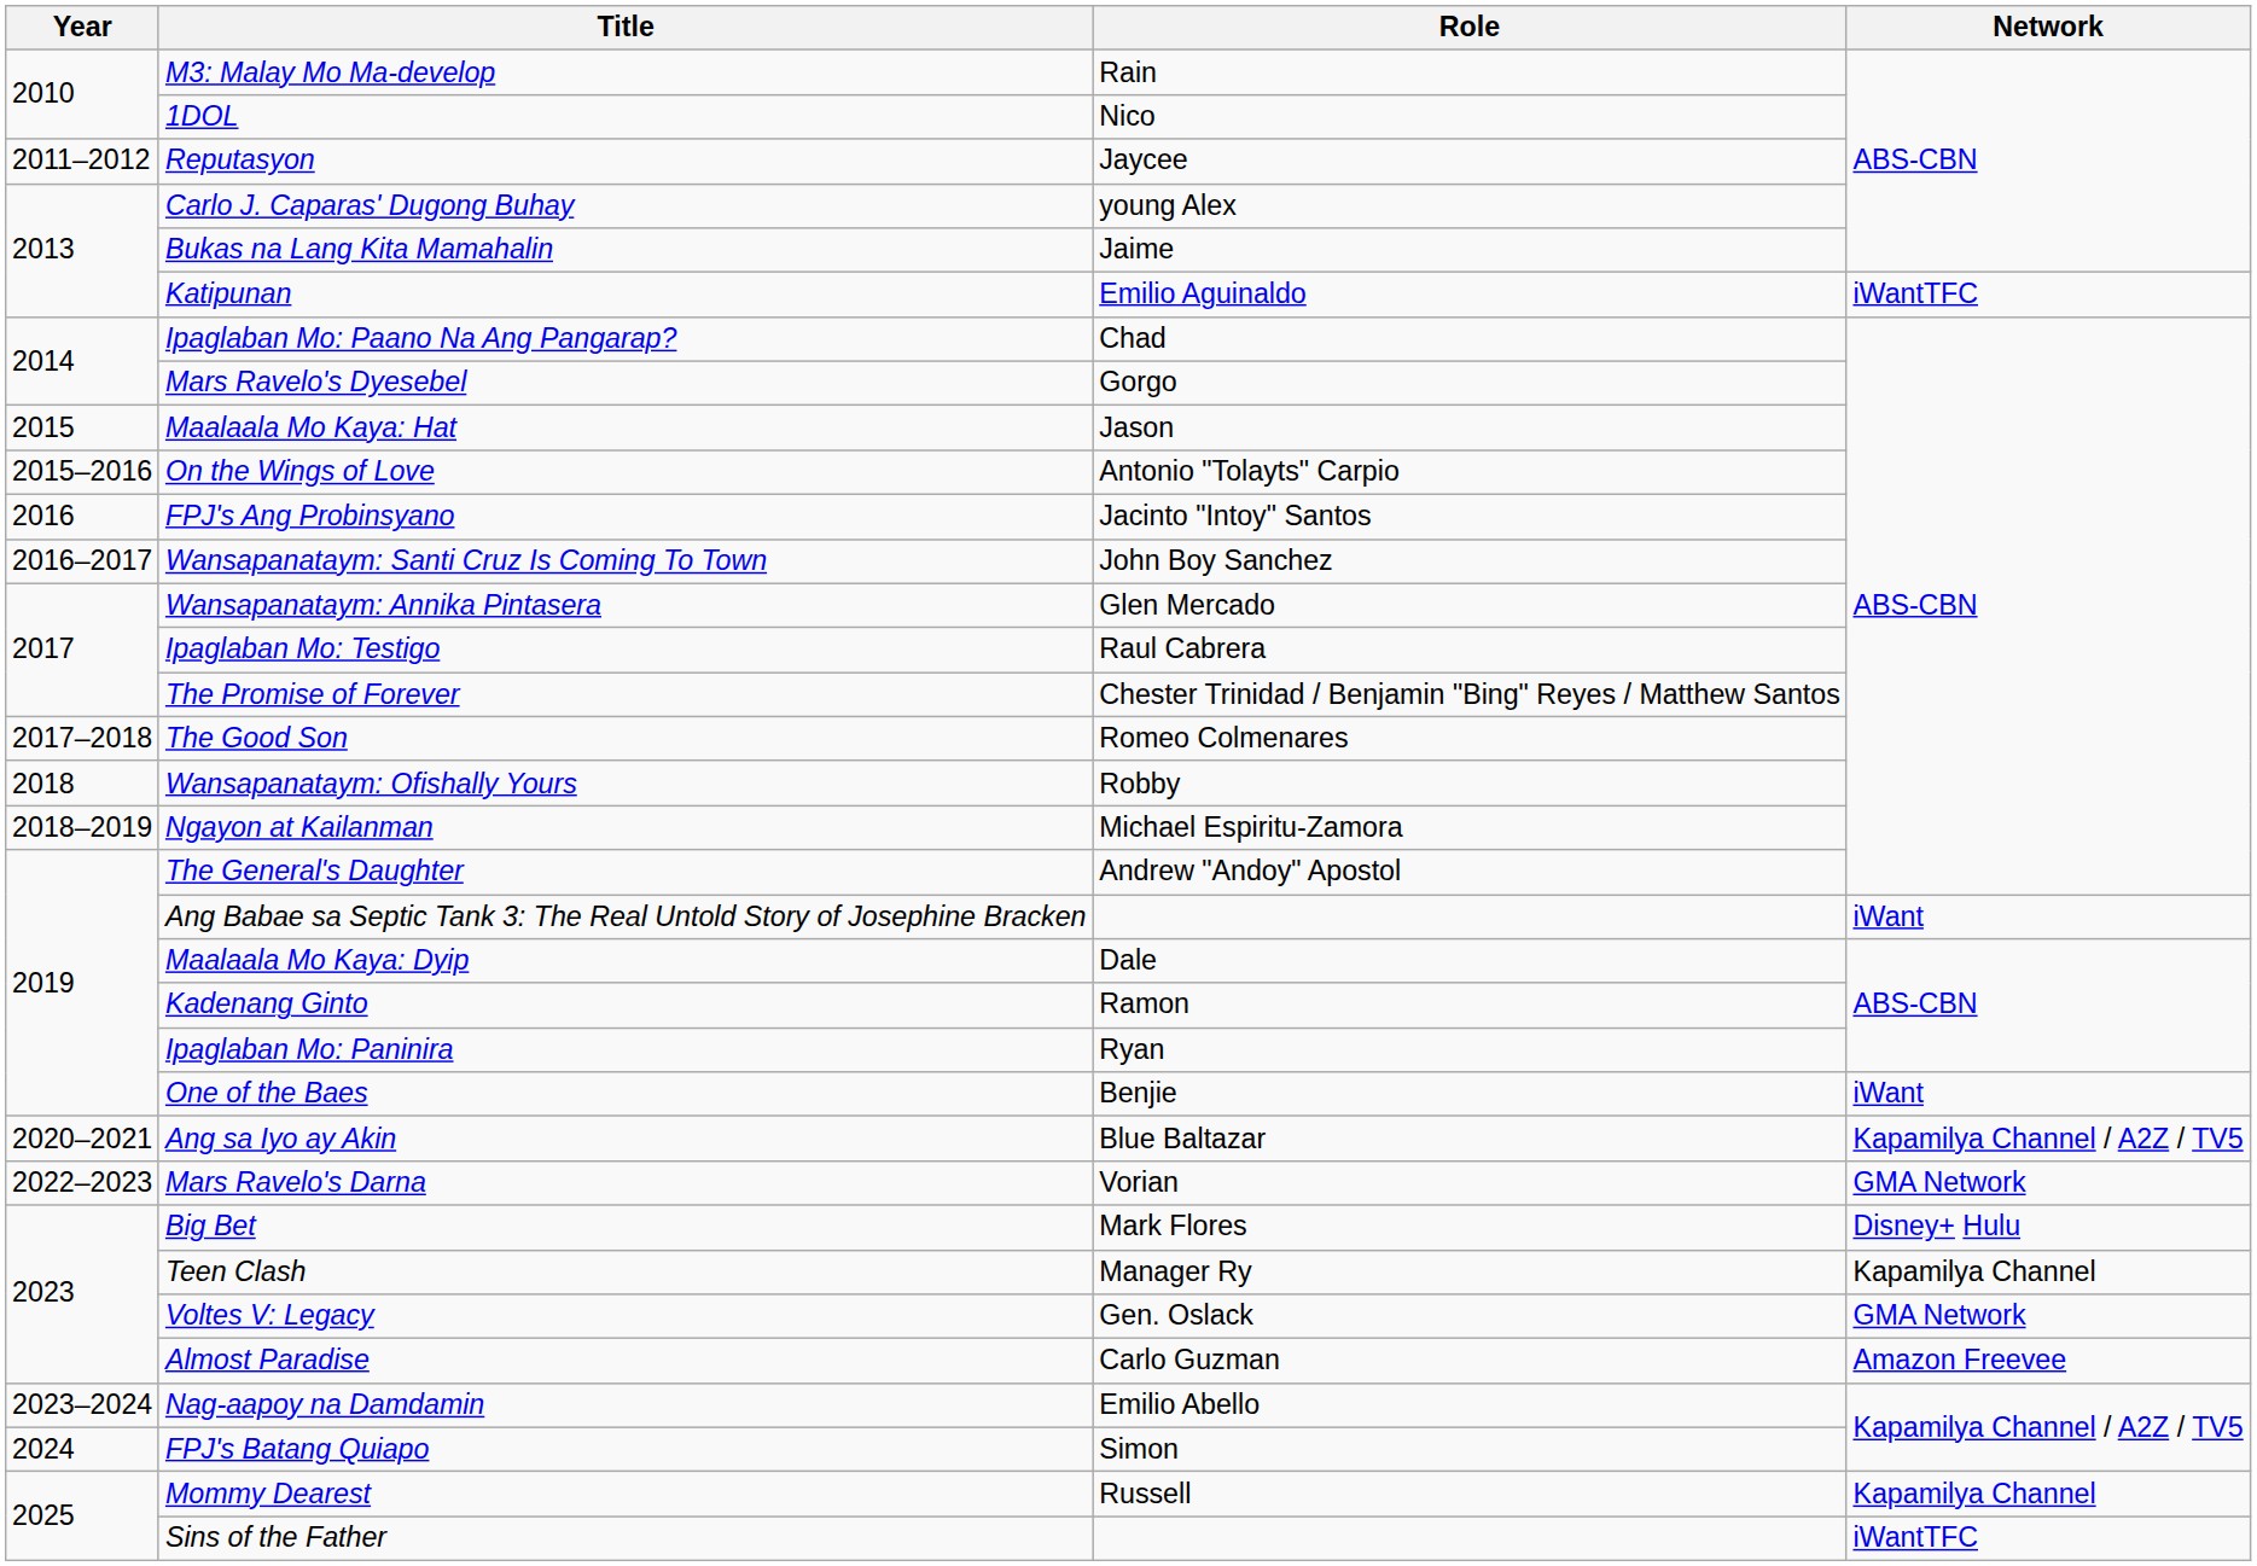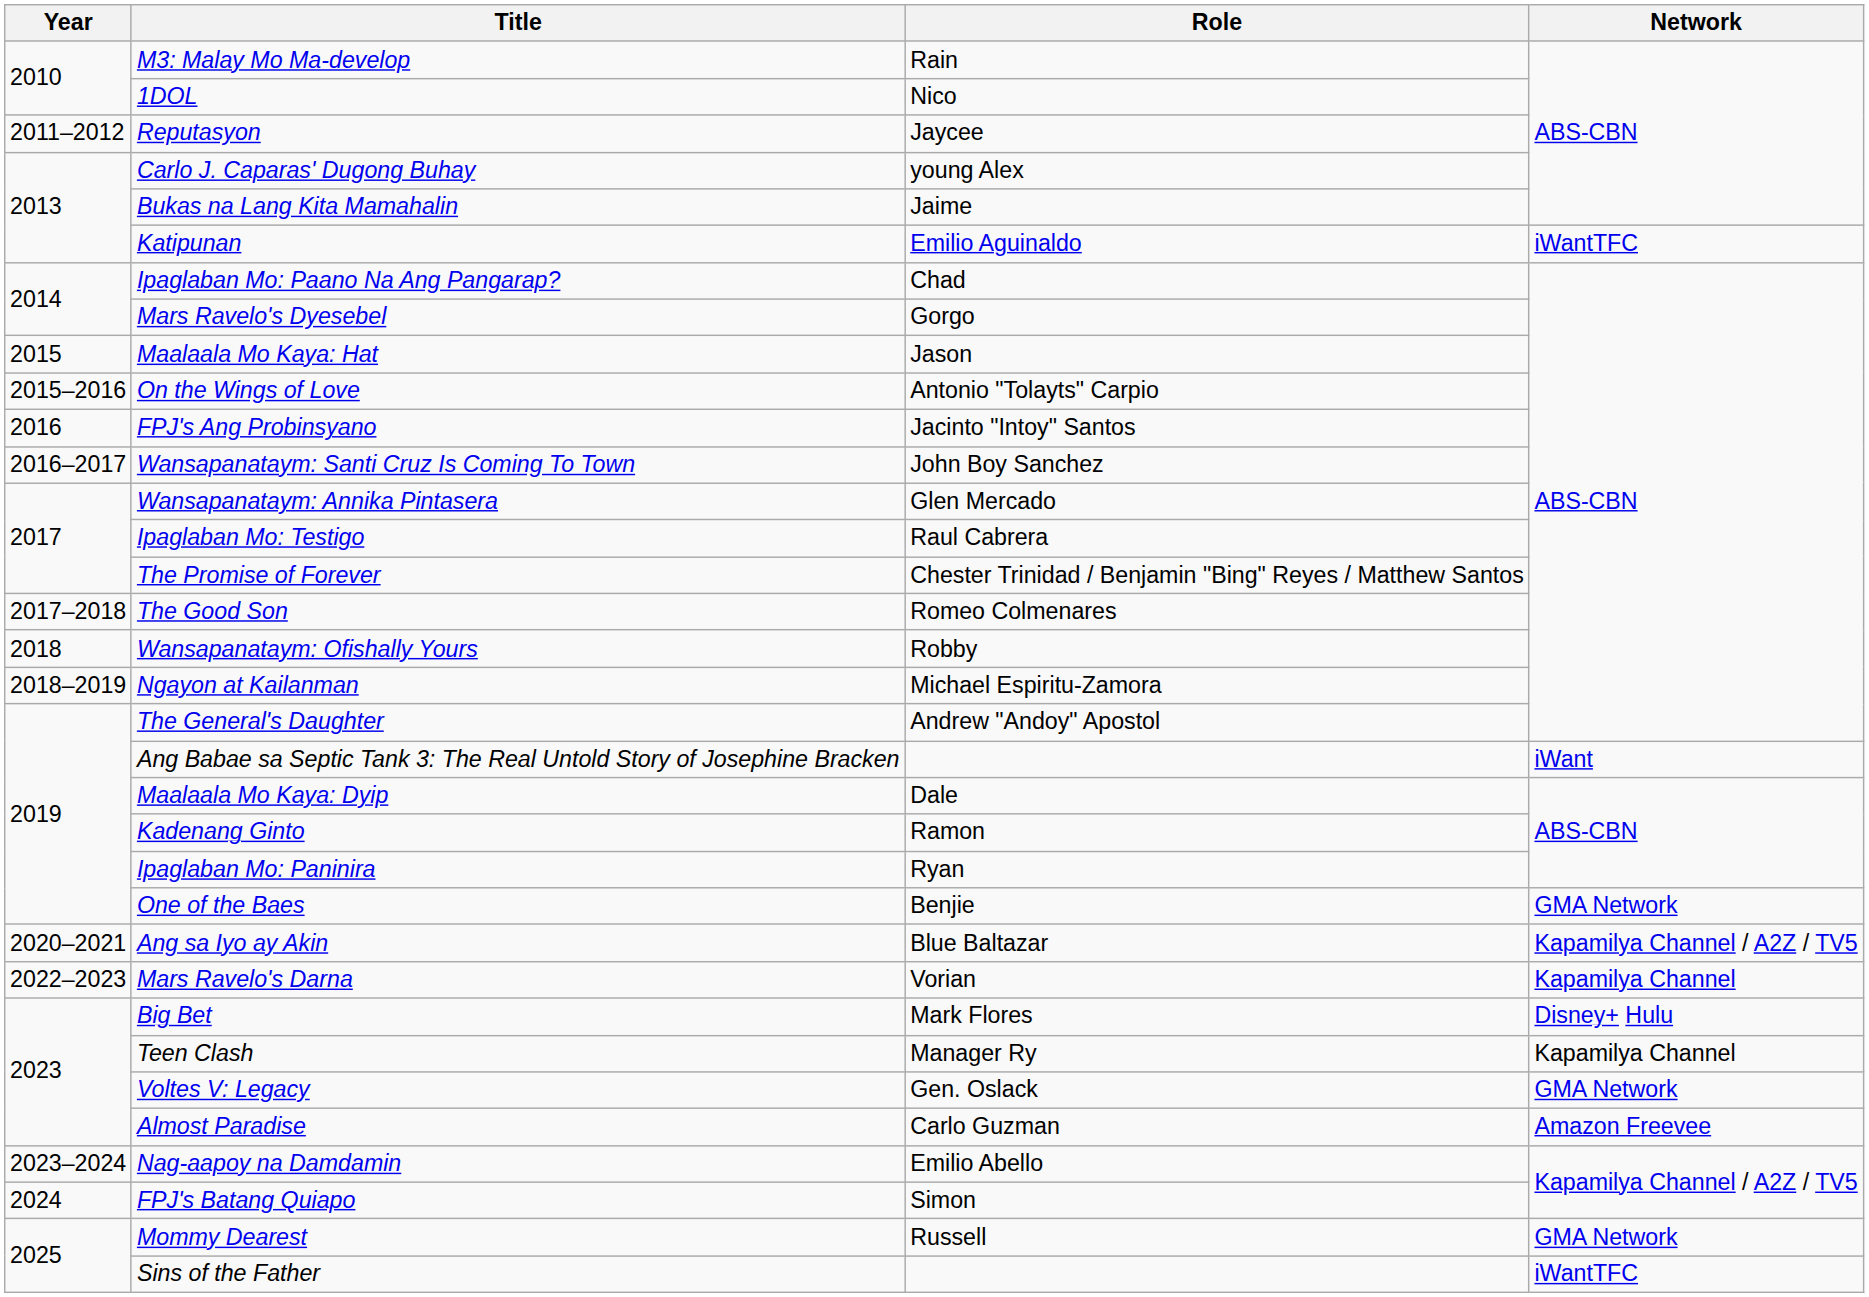One of the Baes | Network: iWant -> GMA Network
Mars Ravelo's Darna | Network: GMA Network -> Kapamilya Channel
Mommy Dearest | Network: Kapamilya Channel -> GMA Network
